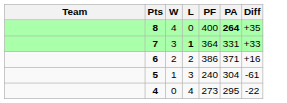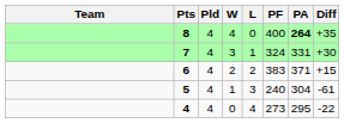+ column: Pld | 4 | 4 | 4 | 4 | 4
7 | L: bold -> normal
7 | PF: 364 -> 324
7 | Diff: +33 -> +30
6 | PF: 386 -> 383
6 | Diff: +16 -> +15
